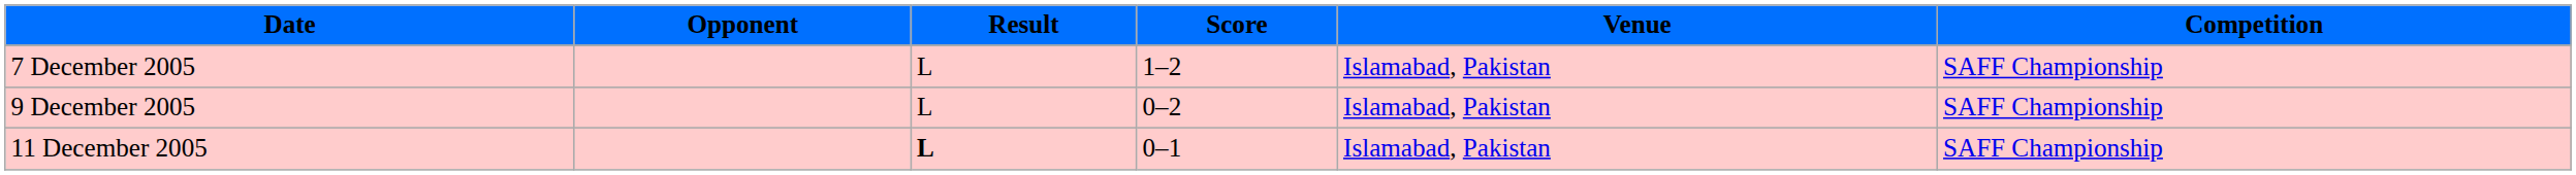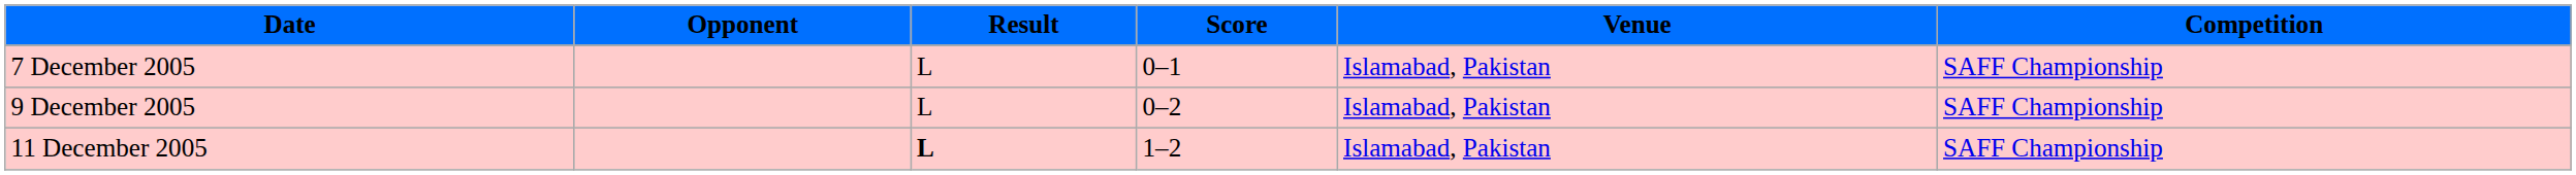7 December 2005 | Score: 1–2 -> 0–1
11 December 2005 | Score: 0–1 -> 1–2
